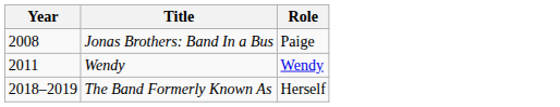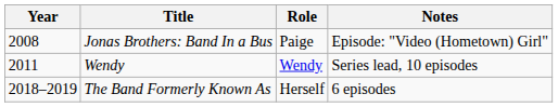+ column: Notes | Episode: "Video (Hometown) Girl" | Series lead, 10 episodes | 6 episodes
